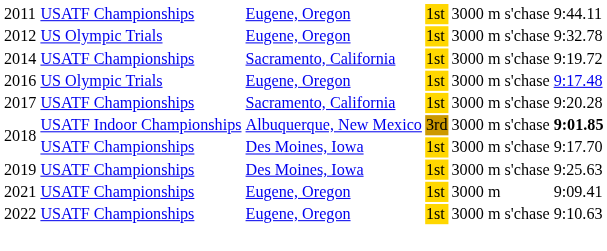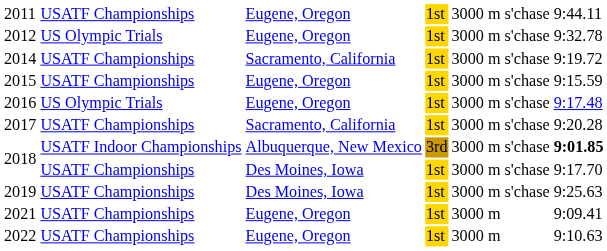+ row: 2015 | USATF Championships | Eugene, Oregon | 1st | 3000 m s'chase | 9:15.59
2022 | column 5: 3000 m s'chase -> 3000 m
